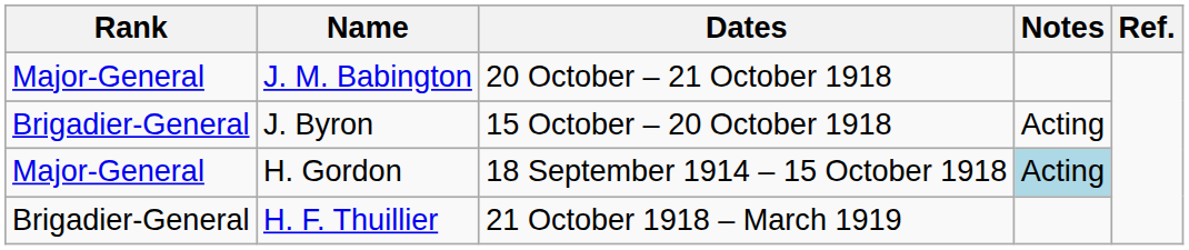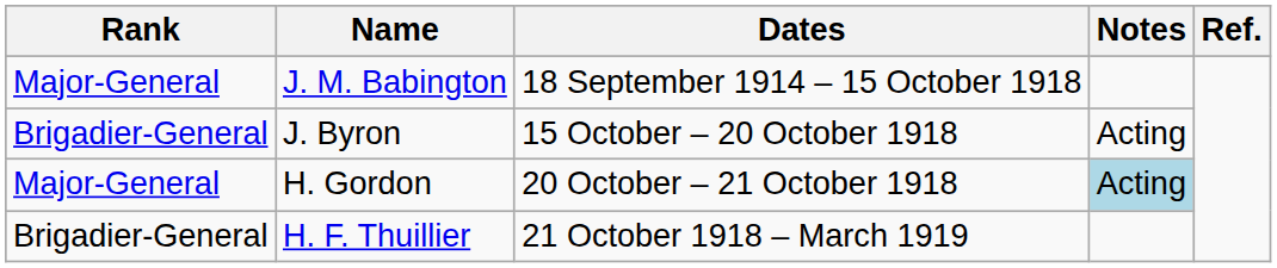J. M. Babington | Dates: 20 October – 21 October 1918 -> 18 September 1914 – 15 October 1918
H. Gordon | Dates: 18 September 1914 – 15 October 1918 -> 20 October – 21 October 1918
